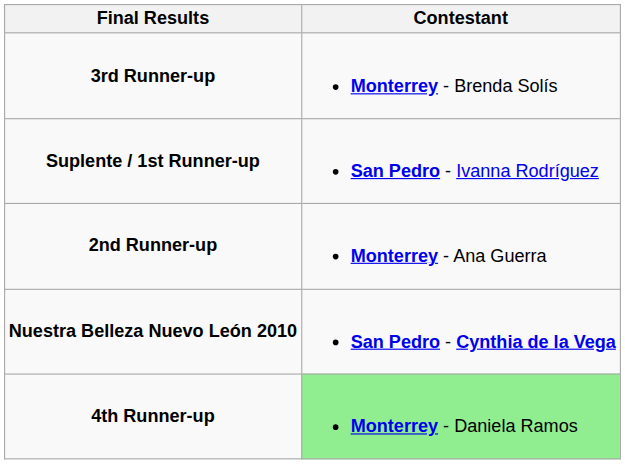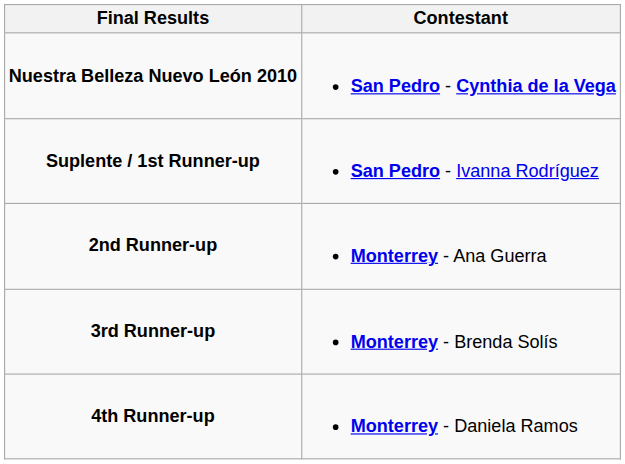rows swapped: Nuestra Belleza Nuevo León 2010 <-> 3rd Runner-up
4th Runner-up | Contestant: lightgreen background -> no background
